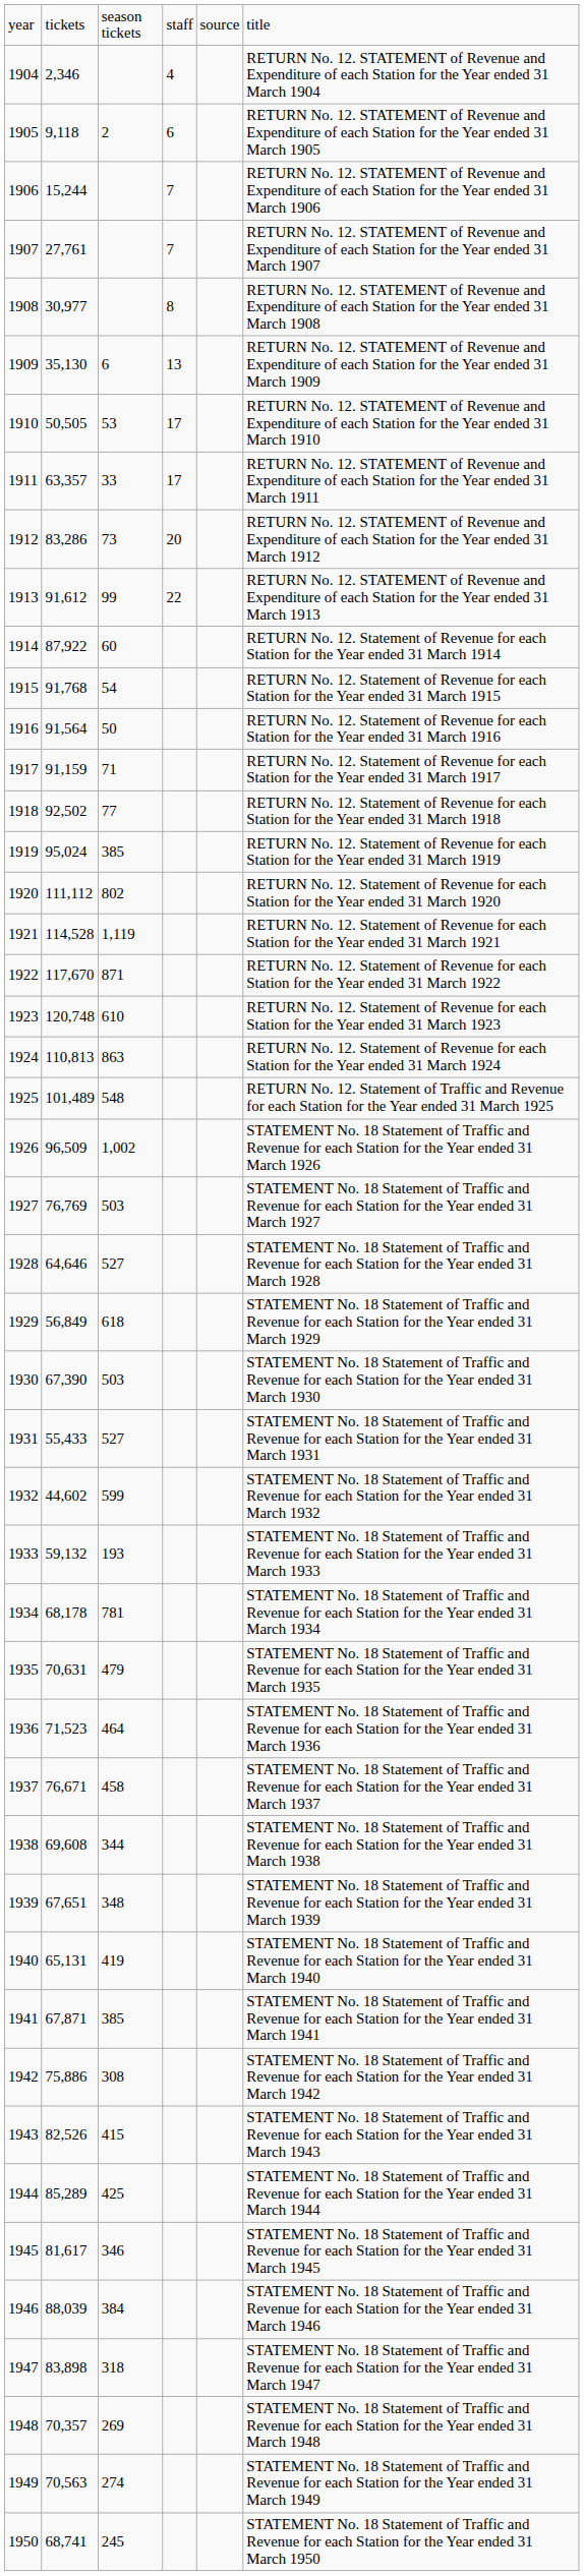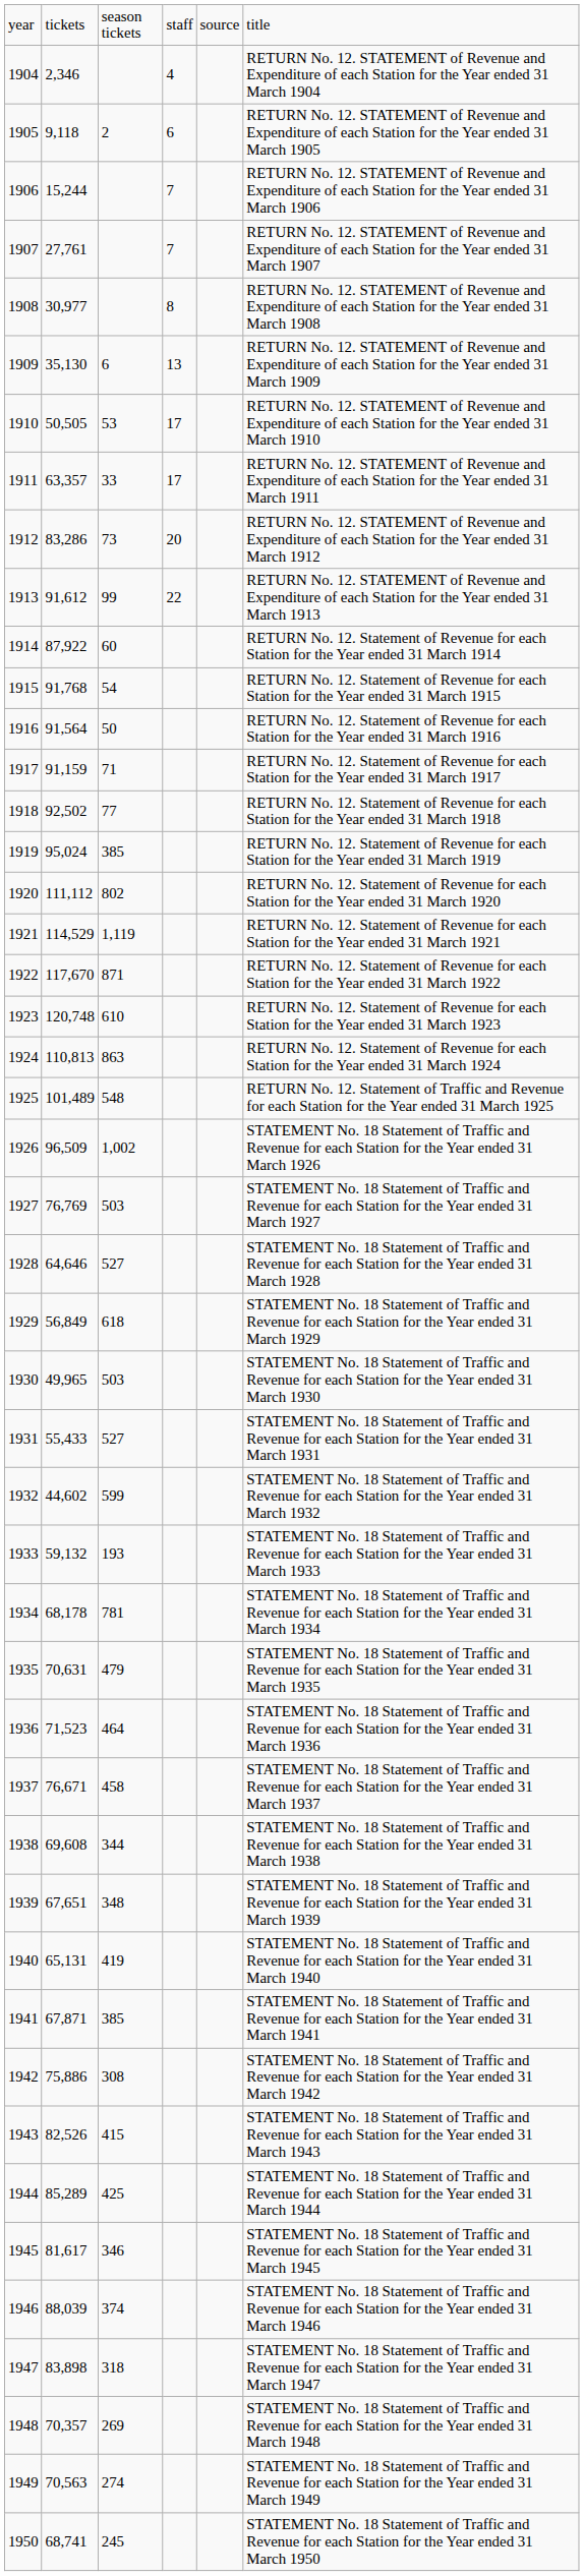1921 | column 2: 114,528 -> 114,529
1930 | column 2: 67,390 -> 49,965
1946 | column 3: 384 -> 374
